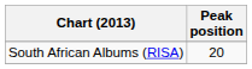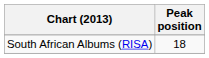South African Albums (RISA) | Peak position: 20 -> 18
